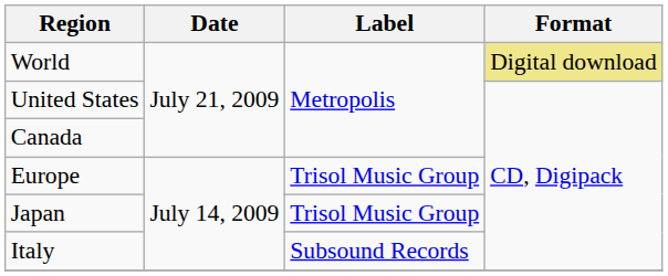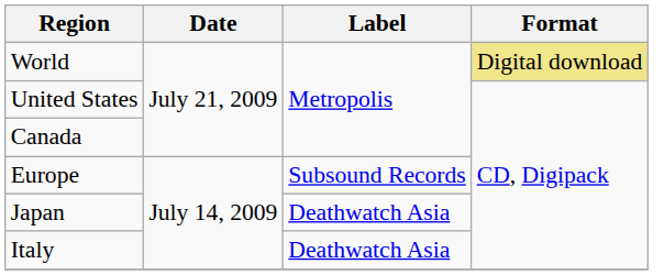Europe | Label: Trisol Music Group -> Subsound Records
Japan | Label: Trisol Music Group -> Deathwatch Asia
Italy | Label: Subsound Records -> Deathwatch Asia
